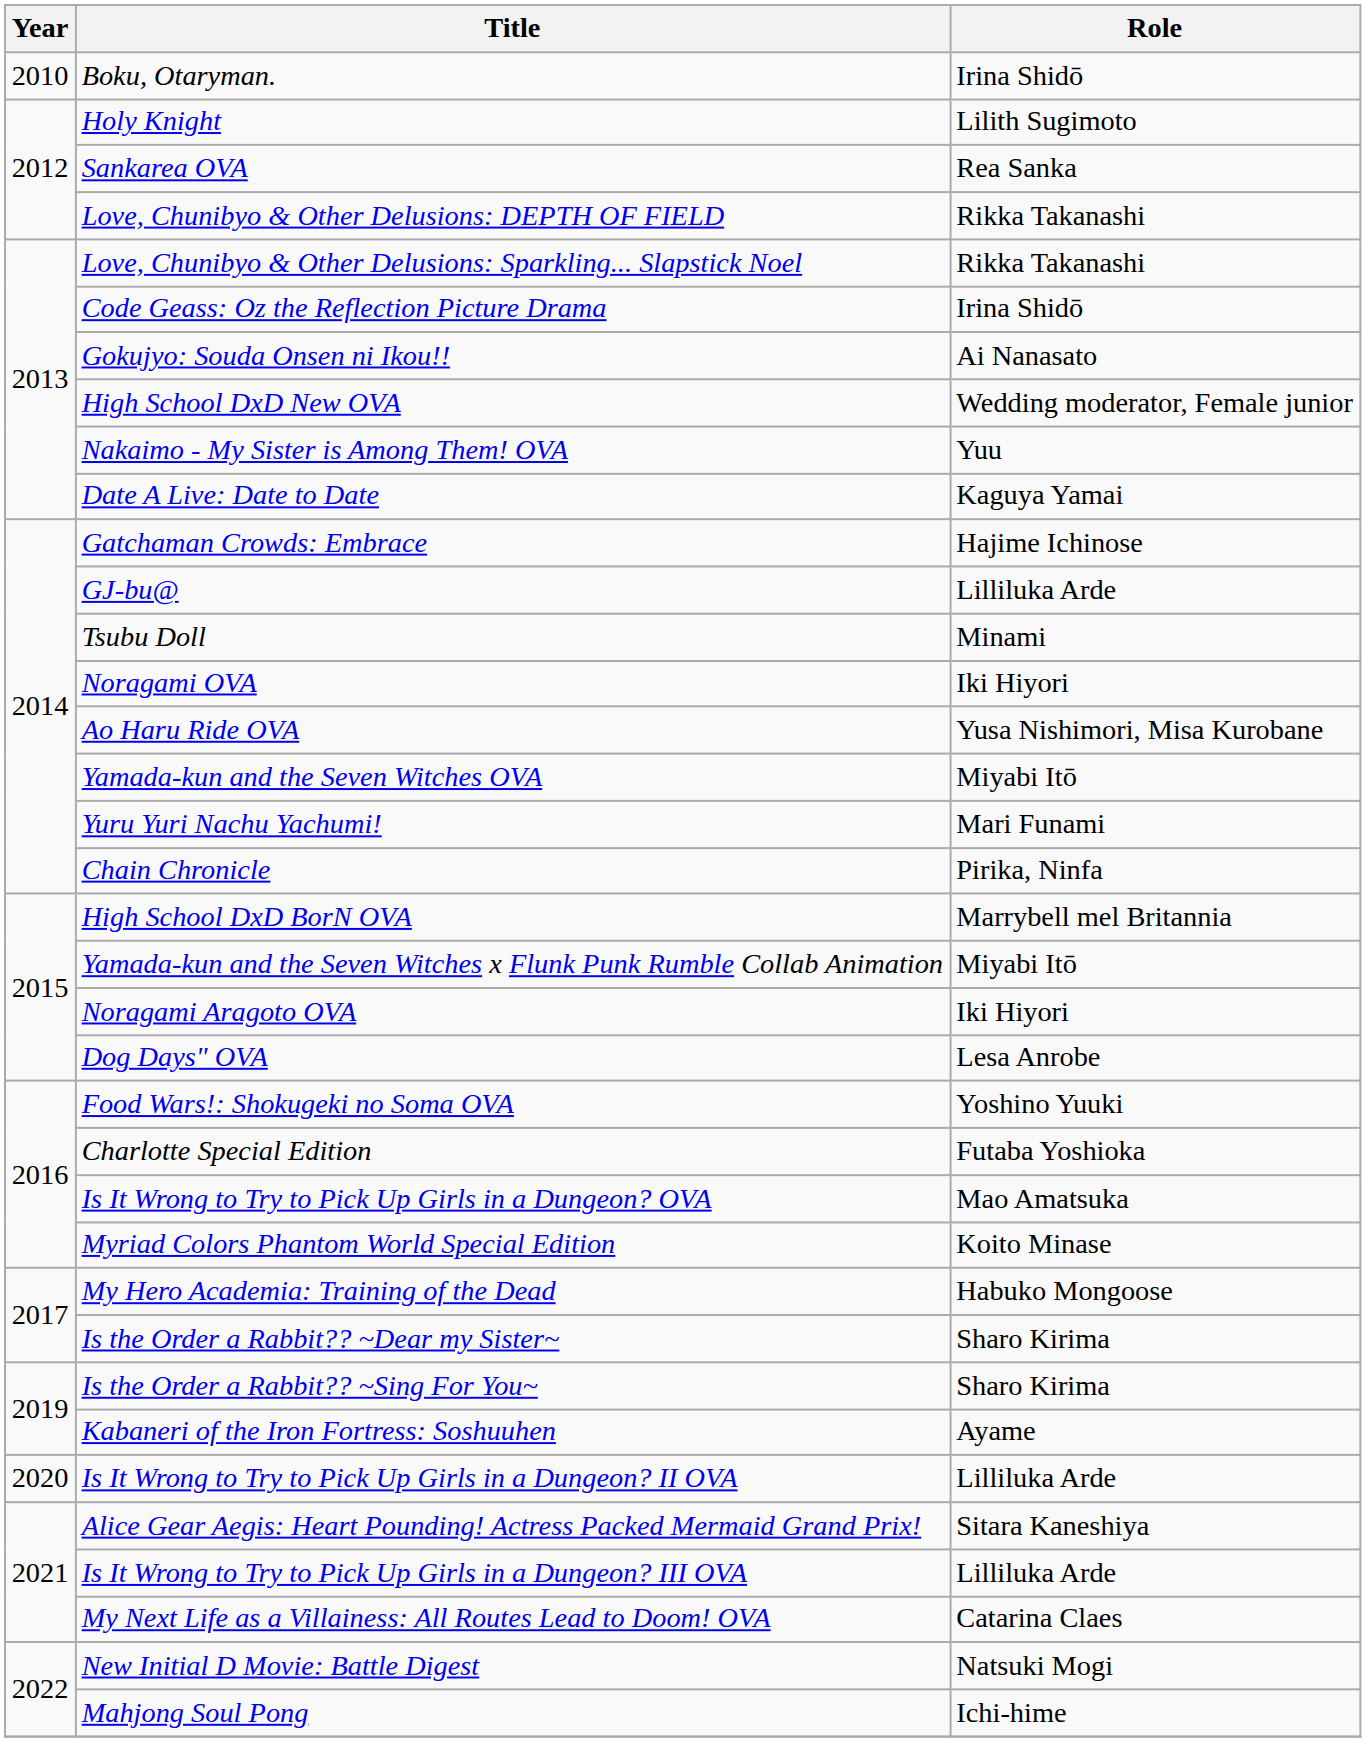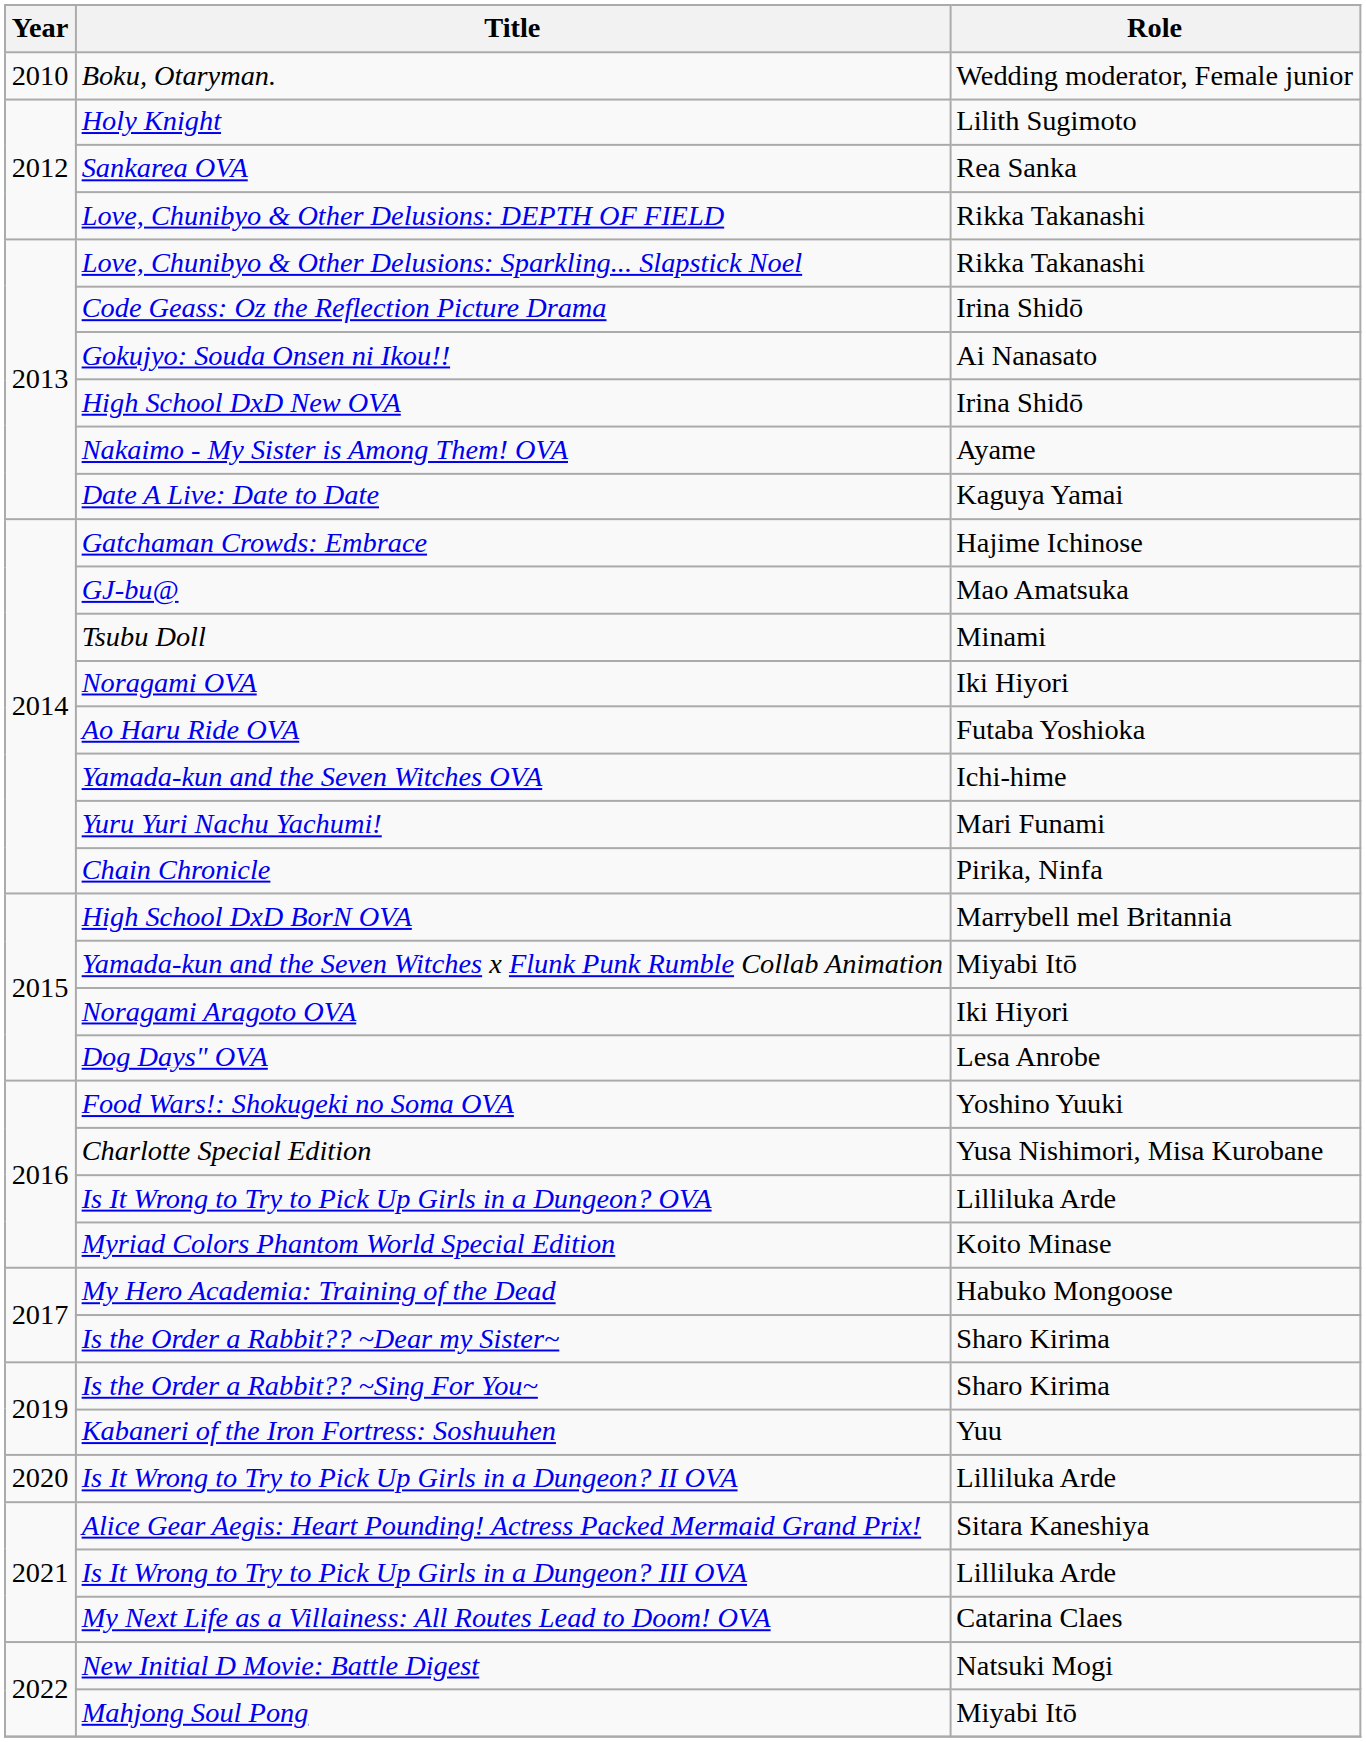Boku, Otaryman. | Role: Irina Shidō -> Wedding moderator, Female junior
High School DxD New OVA | Role: Wedding moderator, Female junior -> Irina Shidō
Nakaimo - My Sister is Among Them! OVA | Role: Yuu -> Ayame
GJ-bu@ | Role: Lilliluka Arde -> Mao Amatsuka
Ao Haru Ride OVA | Role: Yusa Nishimori, Misa Kurobane -> Futaba Yoshioka
Yamada-kun and the Seven Witches OVA | Role: Miyabi Itō -> Ichi-hime
Charlotte Special Edition | Role: Futaba Yoshioka -> Yusa Nishimori, Misa Kurobane
Is It Wrong to Try to Pick Up Girls in a Dungeon? OVA | Role: Mao Amatsuka -> Lilliluka Arde
Kabaneri of the Iron Fortress: Soshuuhen | Role: Ayame -> Yuu
Mahjong Soul Pong | Role: Ichi-hime -> Miyabi Itō
